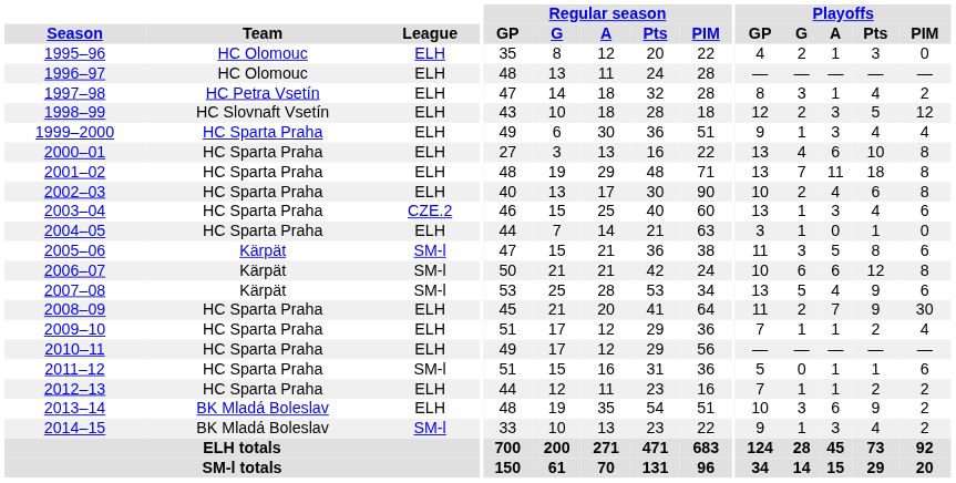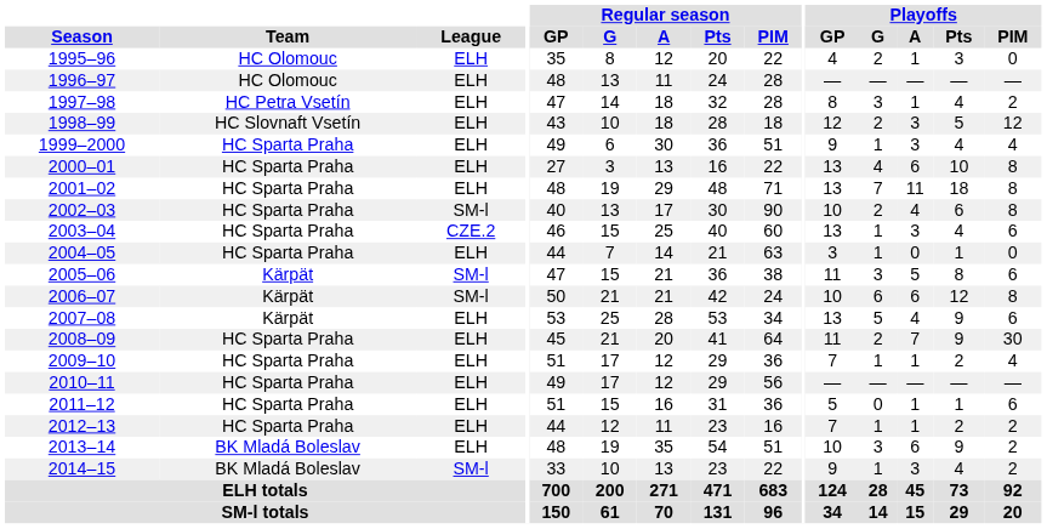2002–03 | League: ELH -> SM-l
2007–08 | League: SM-l -> ELH
2011–12 | League: SM-l -> ELH
